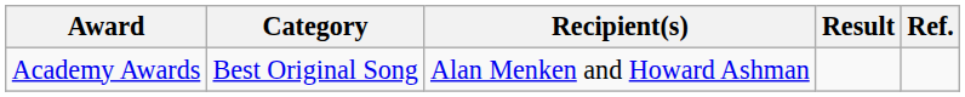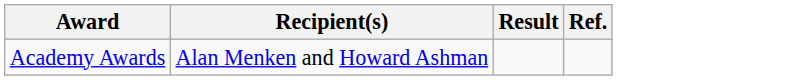- column: Category | Best Original Song
